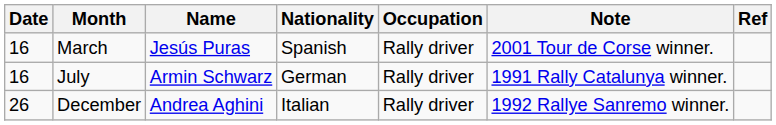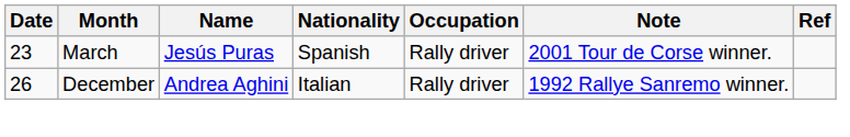March | Date: 16 -> 23
- row: 16 | July | Armin Schwarz | German | Rally driver | 1991 Rally Catalunya winner.
